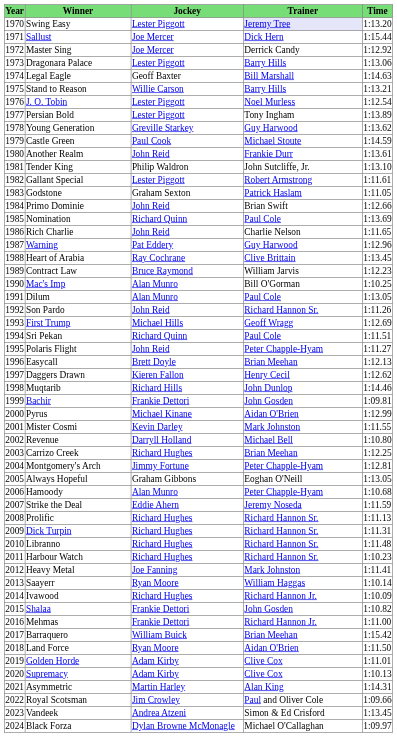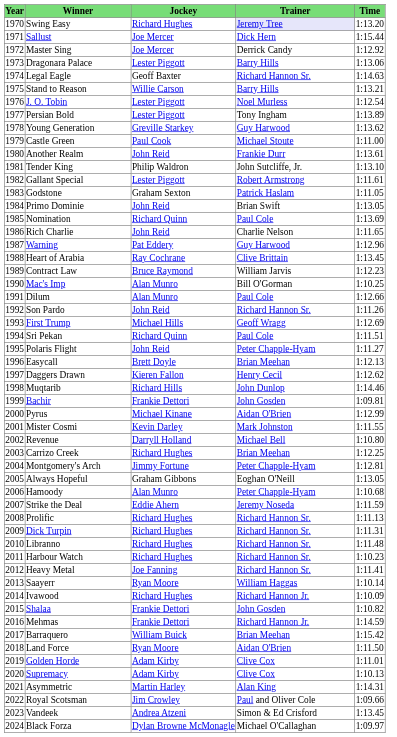Swing Easy | Jockey: Lester Piggott -> Richard Hughes
Legal Eagle | Trainer: Bill Marshall -> Richard Hannon Sr.
Castle Green | Time: 1:14.59 -> 1:11.00
Primo Dominie | Time: 1:12.66 -> 1:13.05
Dilum | Time: 1:13.05 -> 1:12.66
Heavy Metal | Trainer: Mark Johnston -> Richard Hannon Sr.
Mehmas | Time: 1:11.00 -> 1:14.59
